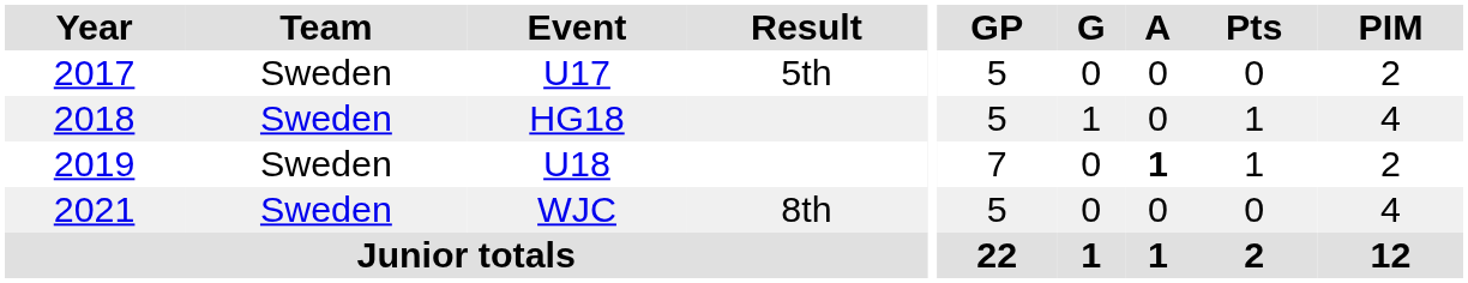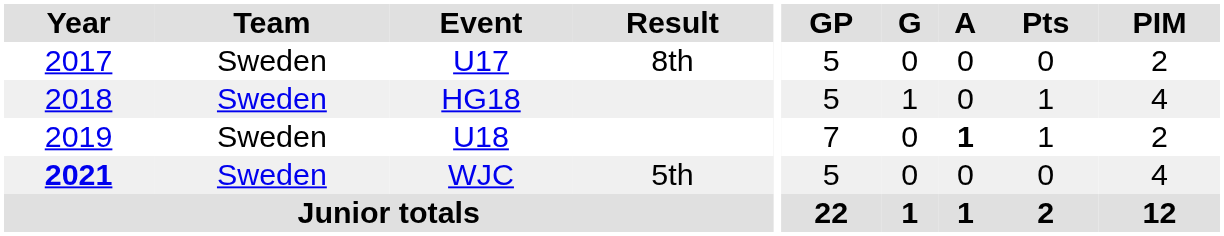U17 | Result: 5th -> 8th
WJC | Year: normal -> bold
WJC | Result: 8th -> 5th
